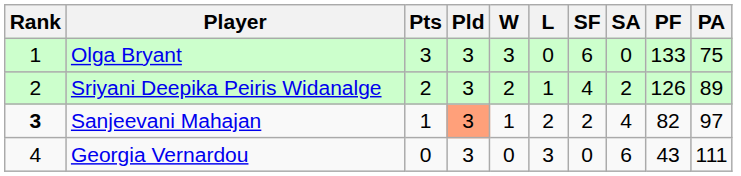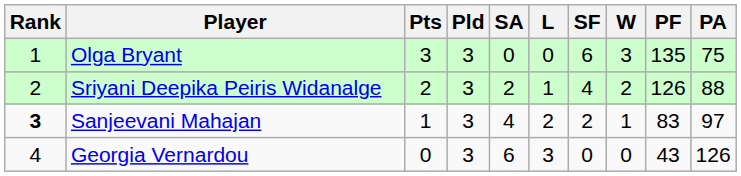columns swapped: W <-> SA
Olga Bryant | PF: 133 -> 135
Sriyani Deepika Peiris Widanalge | PA: 89 -> 88
Sanjeevani Mahajan | Pld: lightsalmon background -> no background
Sanjeevani Mahajan | PF: 82 -> 83
Georgia Vernardou | PA: 111 -> 126
